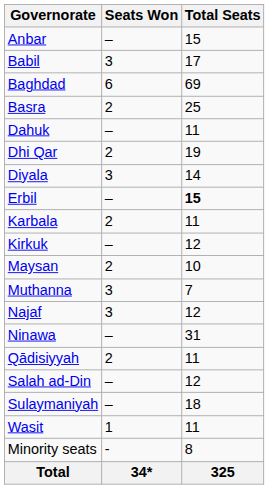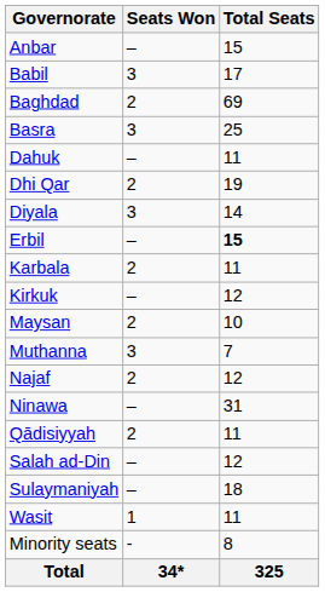Baghdad | Seats Won: 6 -> 2
Basra | Seats Won: 2 -> 3
Najaf | Seats Won: 3 -> 2
